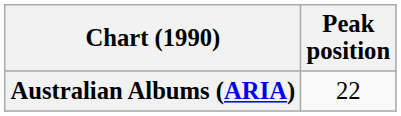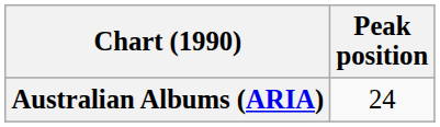Australian Albums (ARIA) | Peak position: 22 -> 24
